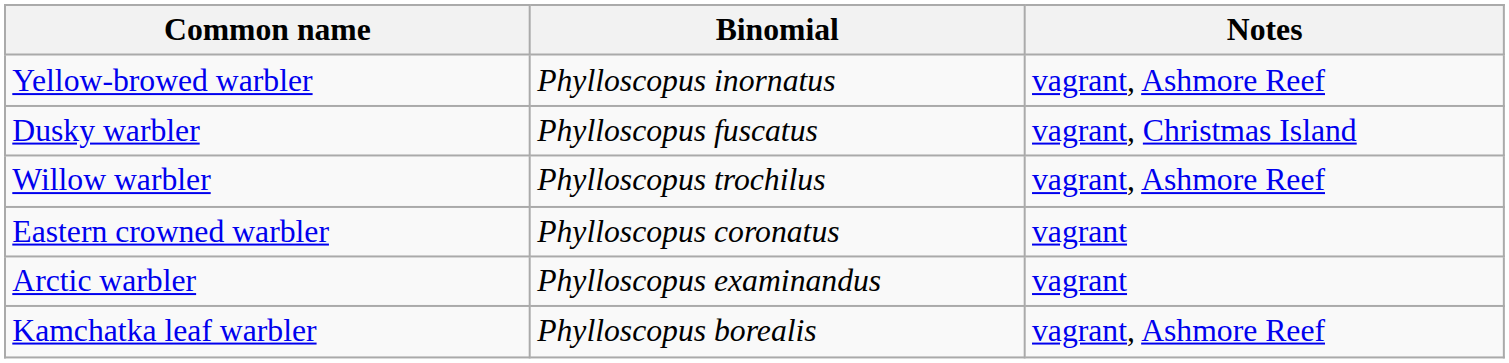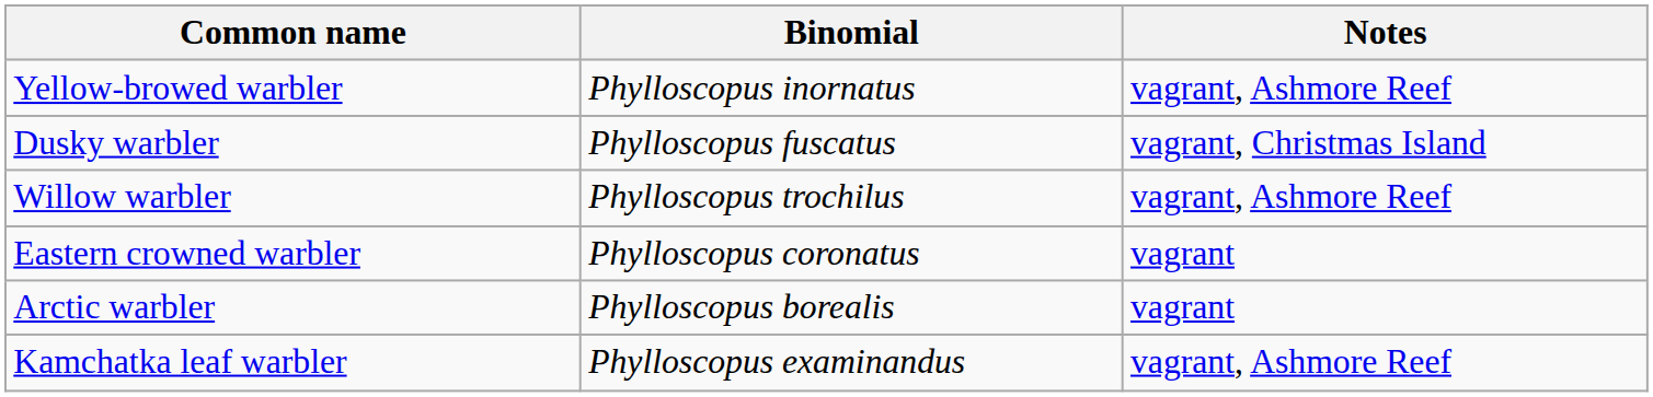Arctic warbler | Binomial: Phylloscopus examinandus -> Phylloscopus borealis
Kamchatka leaf warbler | Binomial: Phylloscopus borealis -> Phylloscopus examinandus
